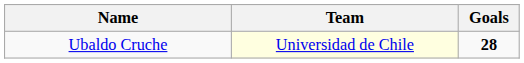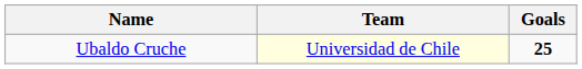Ubaldo Cruche | Goals: 28 -> 25
